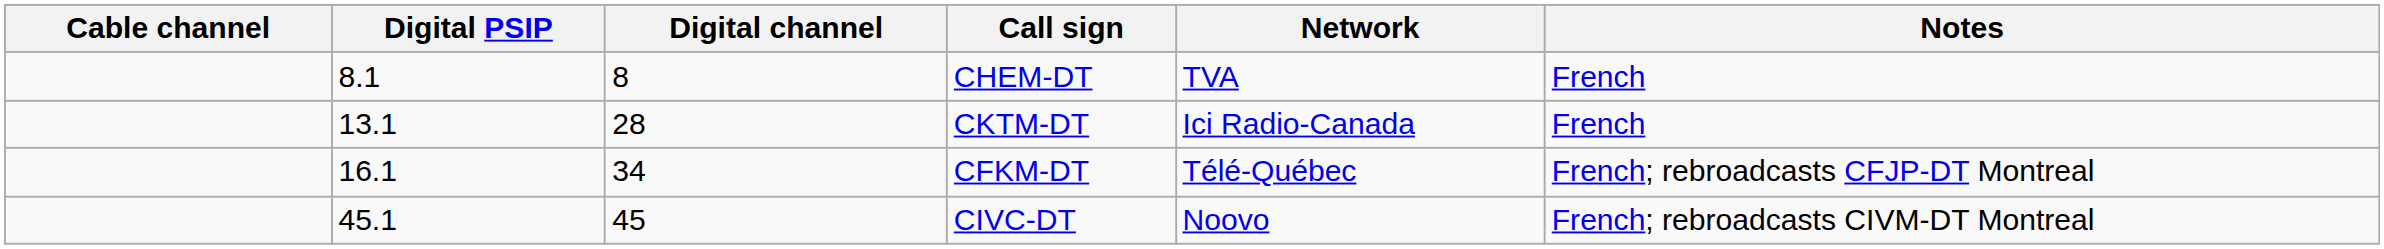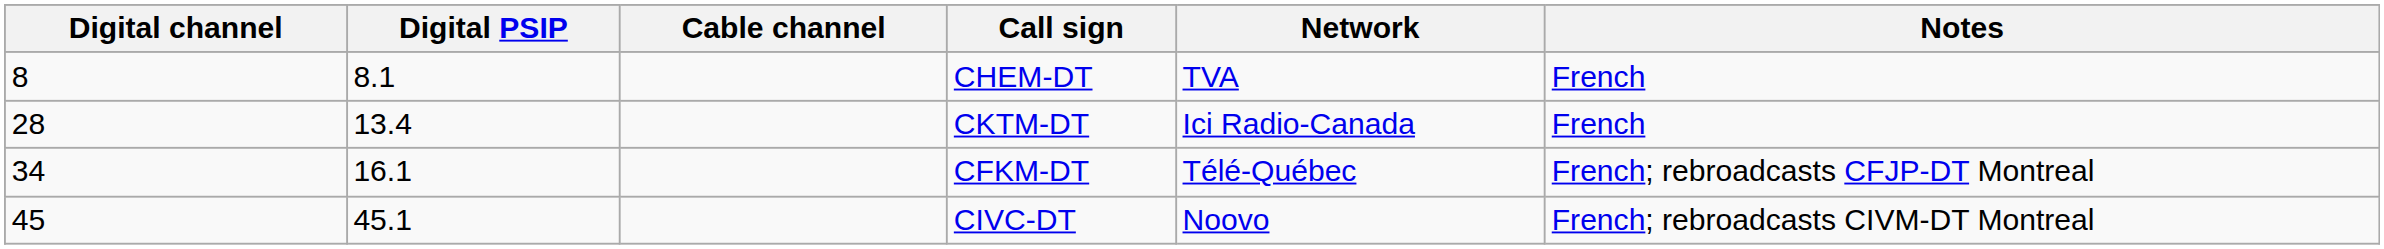columns swapped: Digital channel <-> Cable channel
CKTM-DT | Digital PSIP: 13.1 -> 13.4
